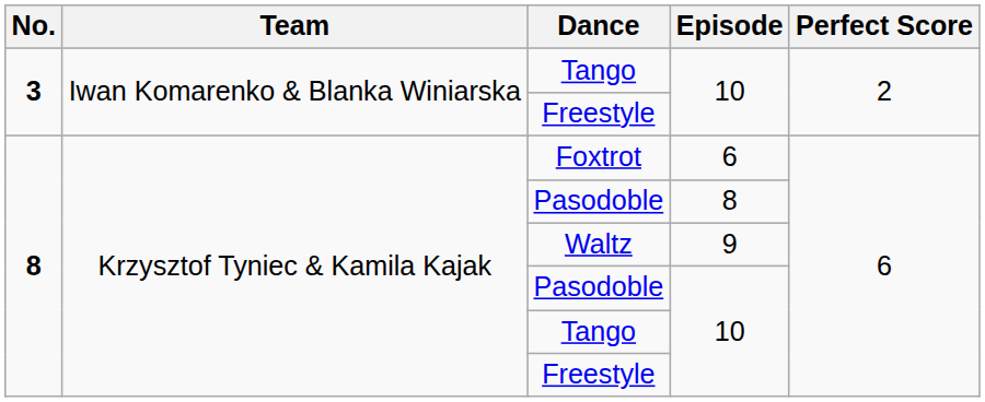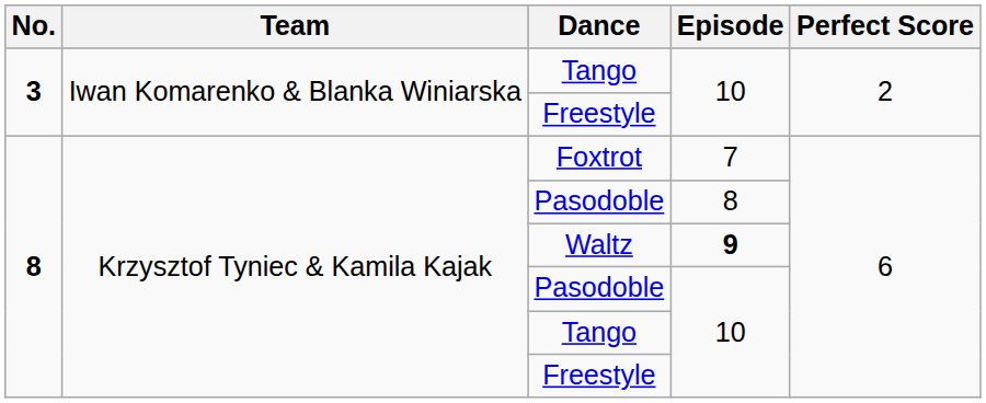Foxtrot | Episode: 6 -> 7
Waltz | Episode: normal -> bold
